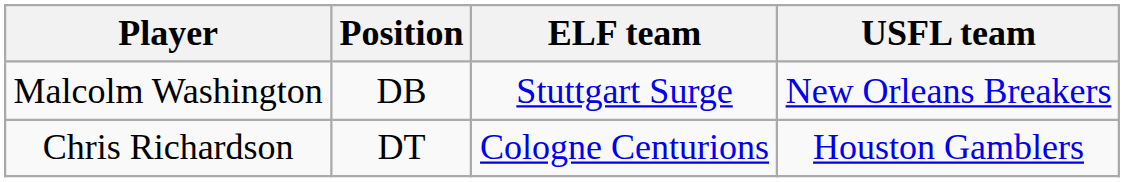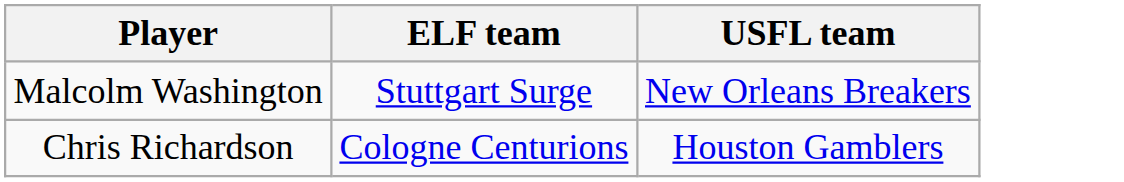- column: Position | DB | DT
